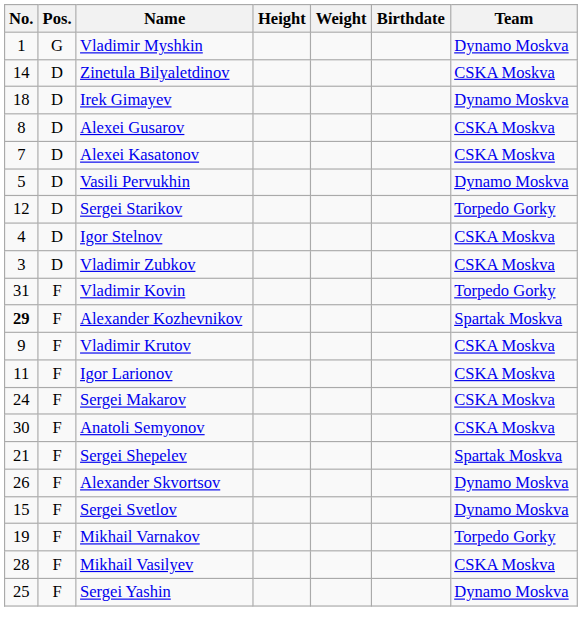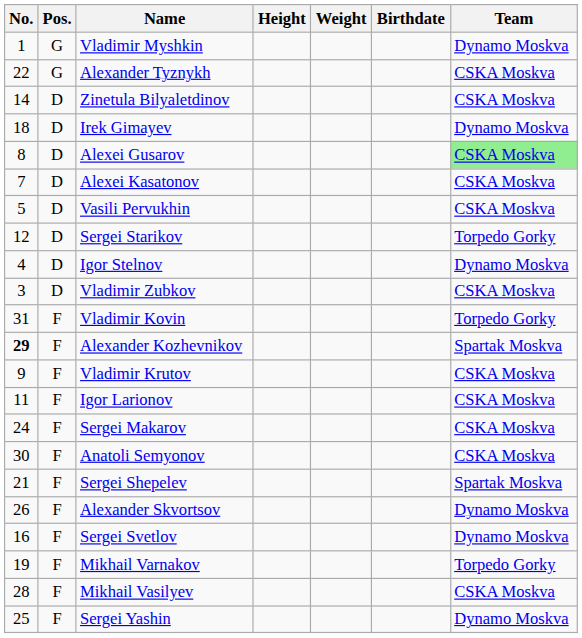+ row: 22 | G | Alexander Tyznykh | CSKA Moskva
Alexei Gusarov | Team: no background -> lightgreen background
Vasili Pervukhin | Team: Dynamo Moskva -> CSKA Moskva
Igor Stelnov | Team: CSKA Moskva -> Dynamo Moskva
Sergei Svetlov | No.: 15 -> 16
